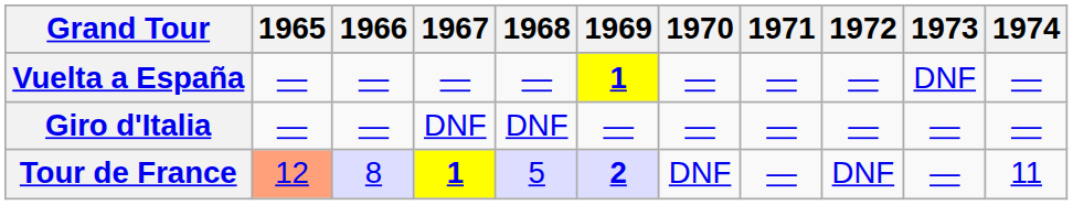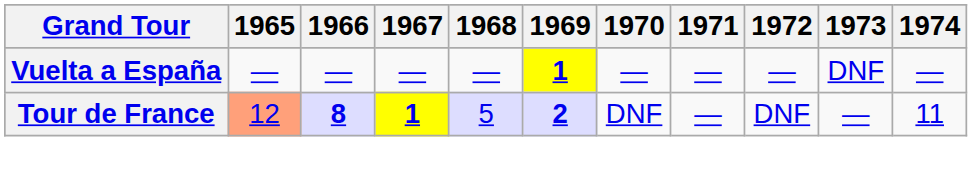- row: Giro d'Italia | — | — | DNF | DNF | — | — | — | — | — | —
Tour de France | 1966: normal -> bold
